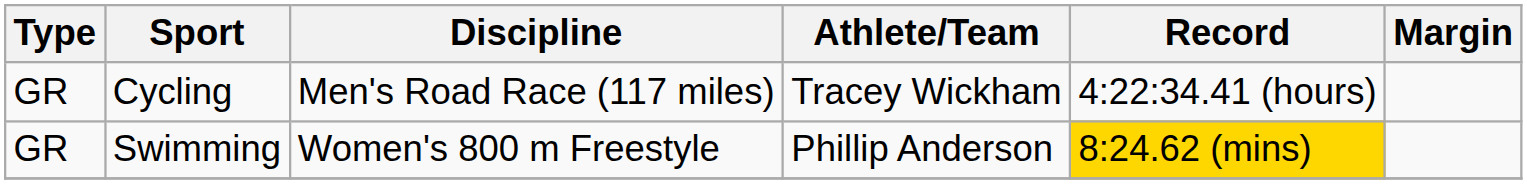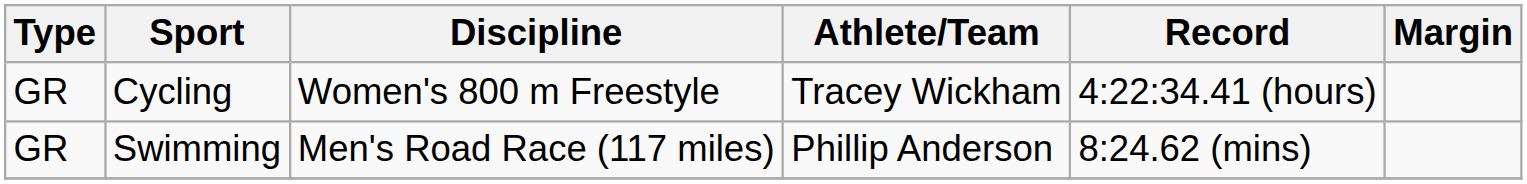Cycling | Discipline: Men's Road Race (117 miles) -> Women's 800 m Freestyle
Swimming | Discipline: Women's 800 m Freestyle -> Men's Road Race (117 miles)
Swimming | Record: gold background -> no background
